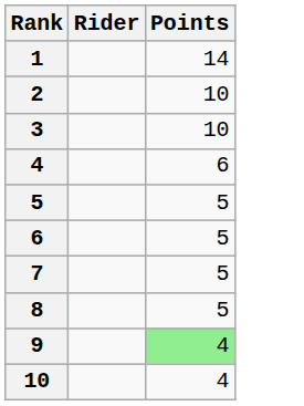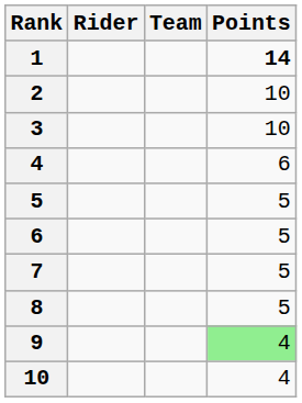+ column: Team
1 | Points: normal -> bold
